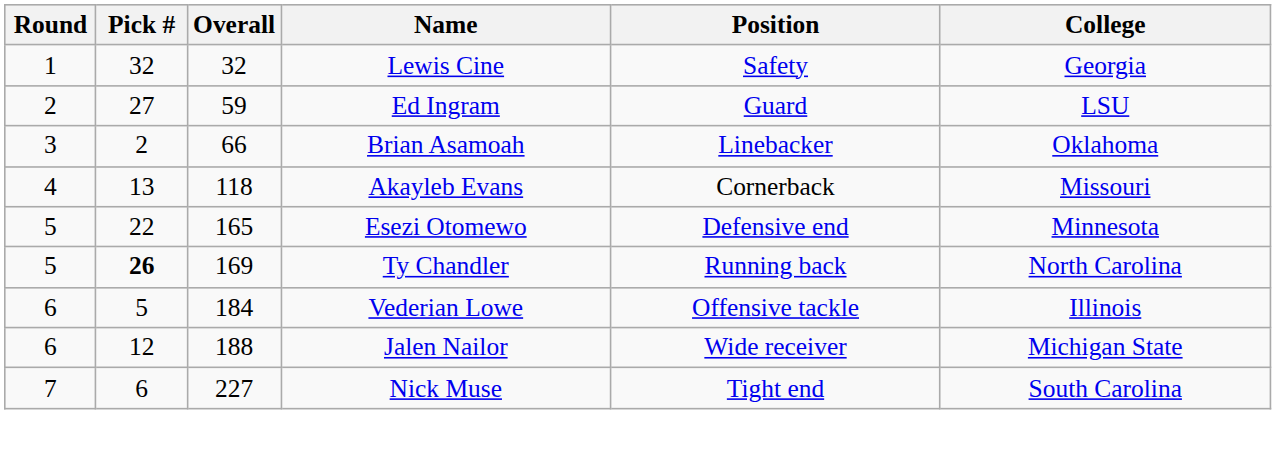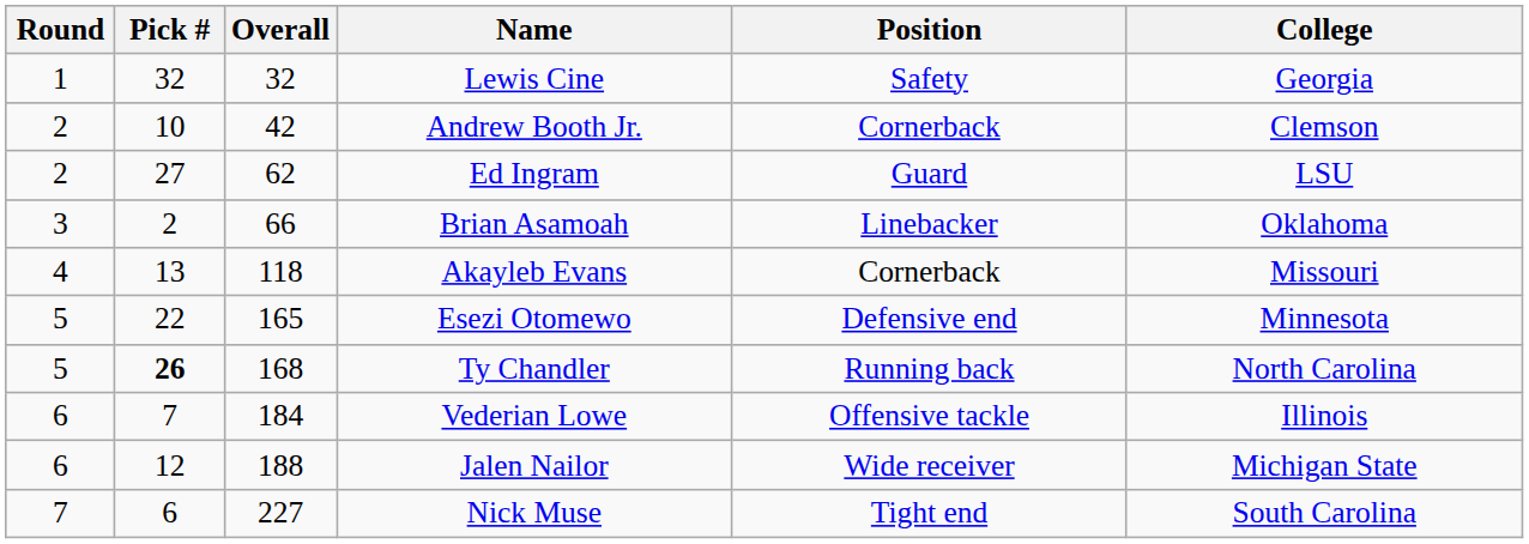+ row: 2 | 10 | 42 | Andrew Booth Jr. | Cornerback | Clemson
Ed Ingram | Overall: 59 -> 62
Ty Chandler | Overall: 169 -> 168
Vederian Lowe | Pick #: 5 -> 7
